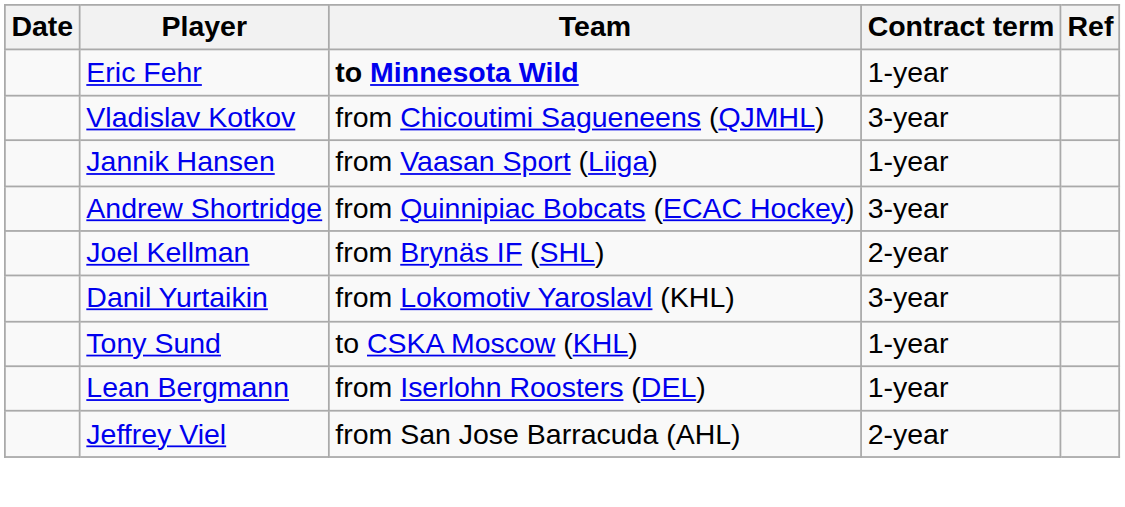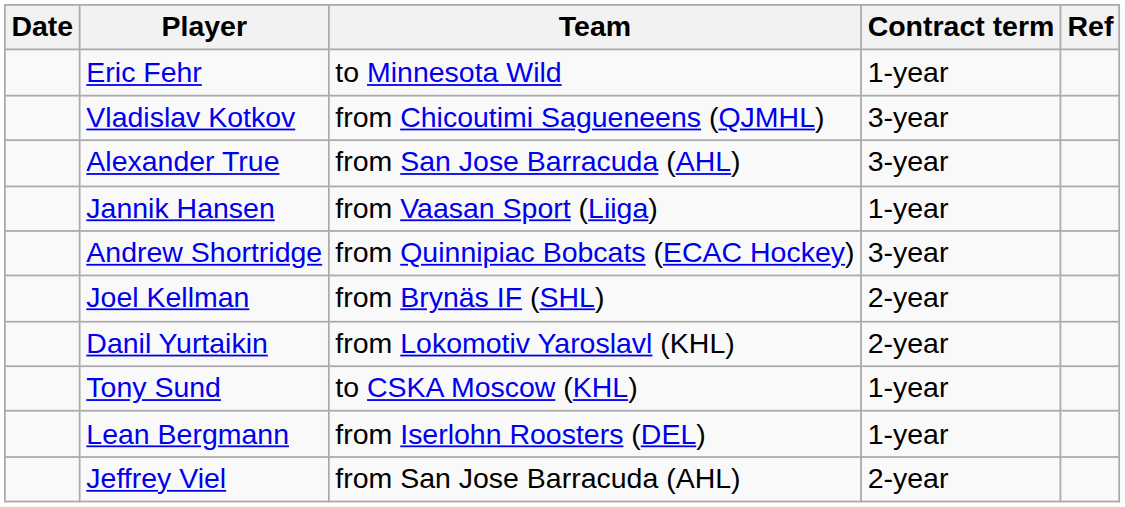Eric Fehr | Team: bold -> normal
+ row: Alexander True | from San Jose Barracuda (AHL) | 3-year
Danil Yurtaikin | Contract term: 3-year -> 2-year
